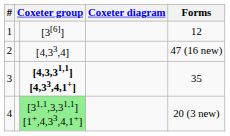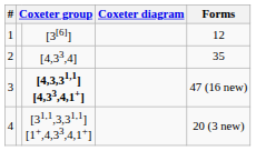2 | Forms: 47 (16 new) -> 35
3 | Forms: 35 -> 47 (16 new)
4 | column 3: lightgreen background -> no background
